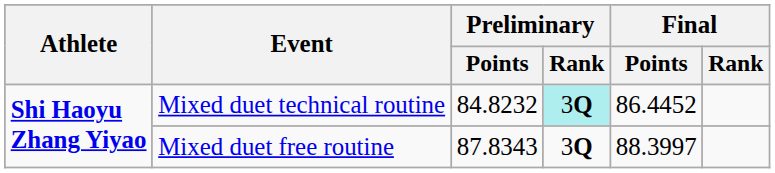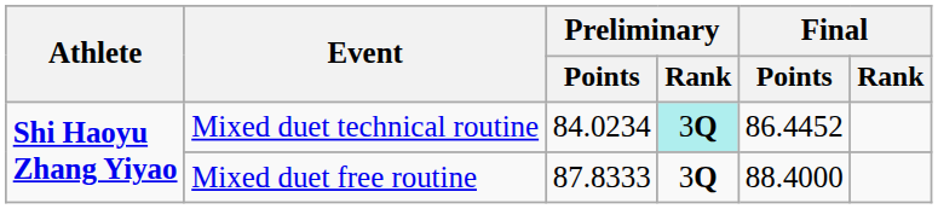Mixed duet technical routine | Preliminary / Points: 84.8232 -> 84.0234
Mixed duet free routine | Preliminary / Points: 87.8343 -> 87.8333
Mixed duet free routine | Final / Points: 88.3997 -> 88.4000
